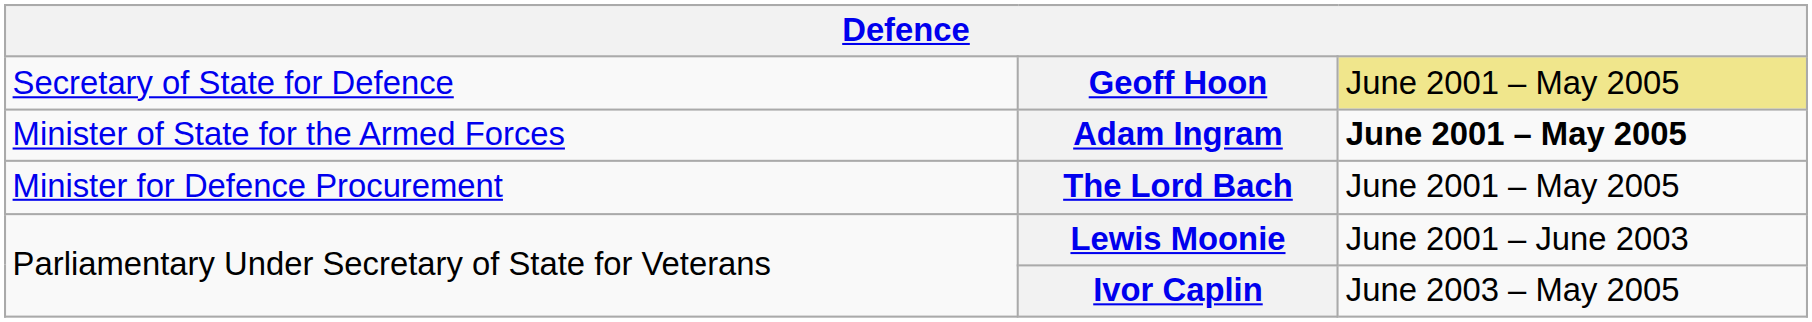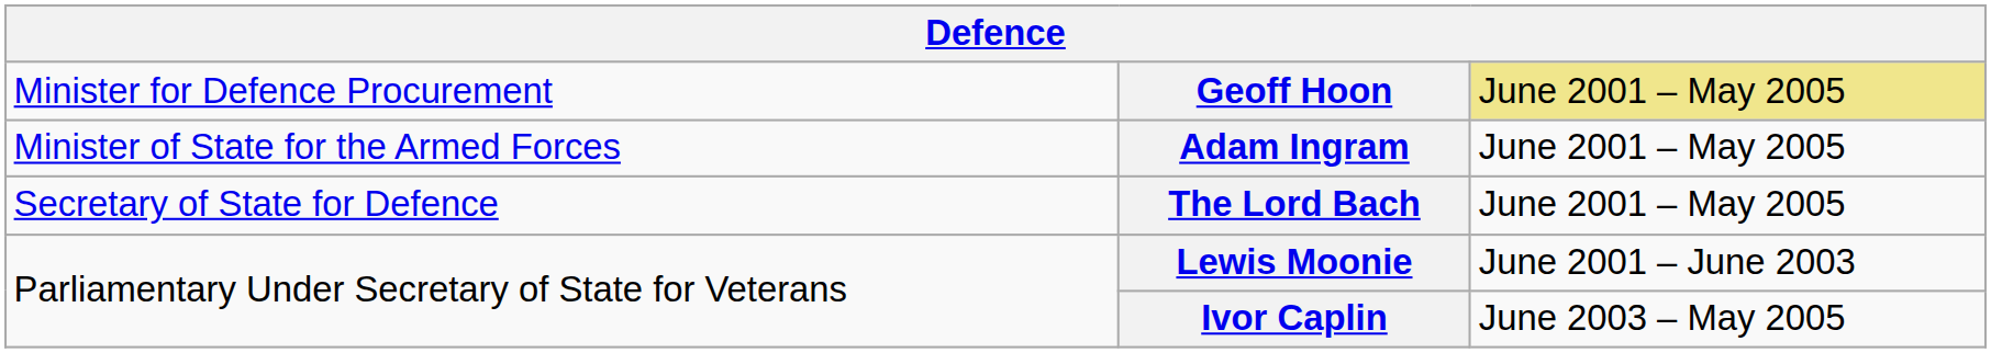Geoff Hoon | column 1: Secretary of State for Defence -> Minister for Defence Procurement
Adam Ingram | column 3: bold -> normal
The Lord Bach | column 1: Minister for Defence Procurement -> Secretary of State for Defence
